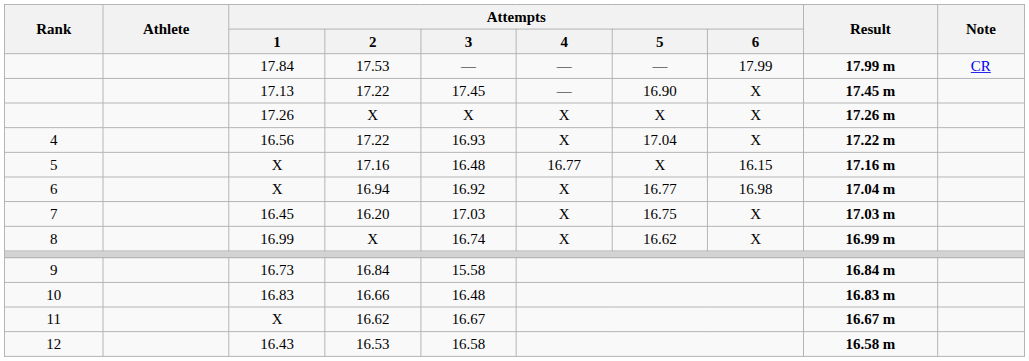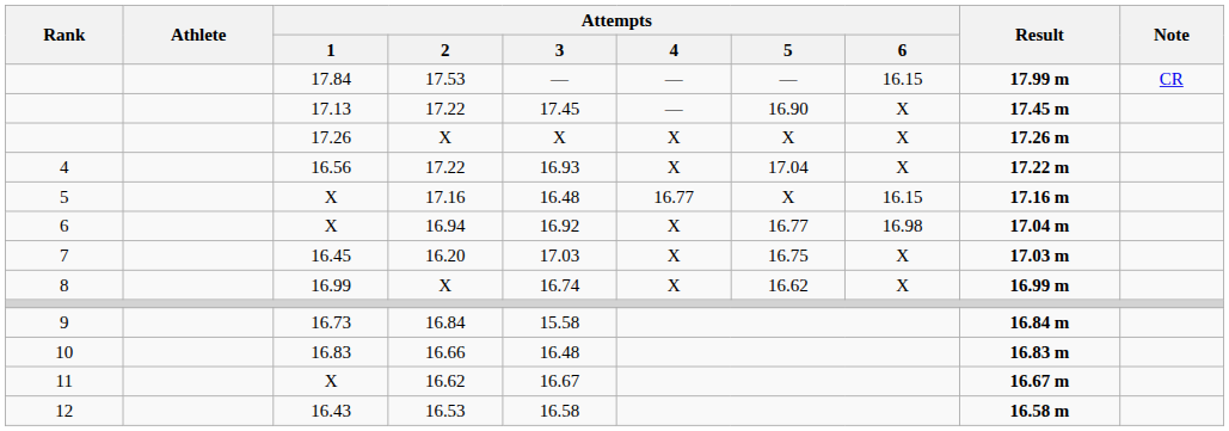17.84 | Attempts / 6: 17.99 -> 16.15
